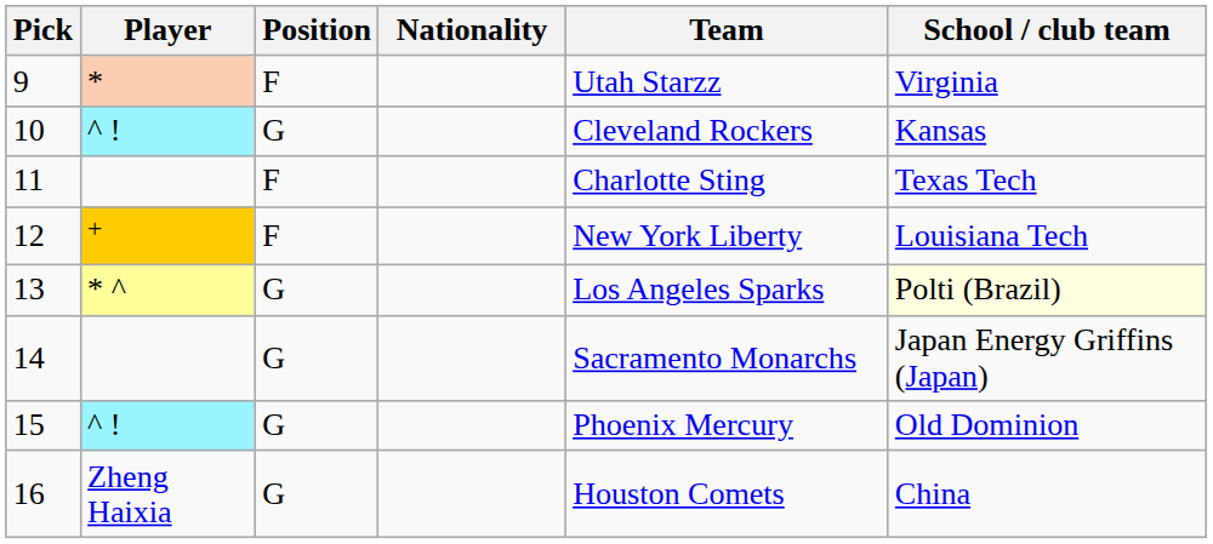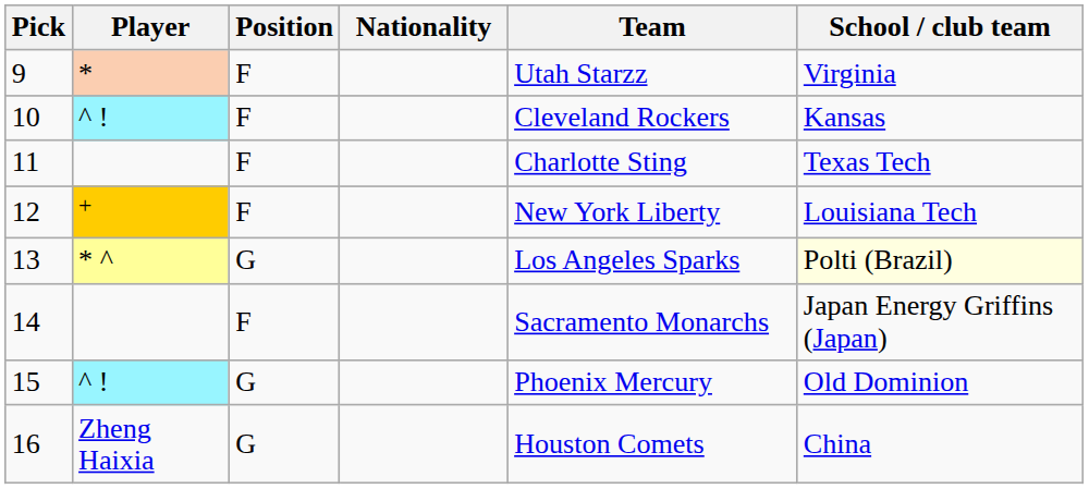10 | Position: G -> F
14 | Position: G -> F
